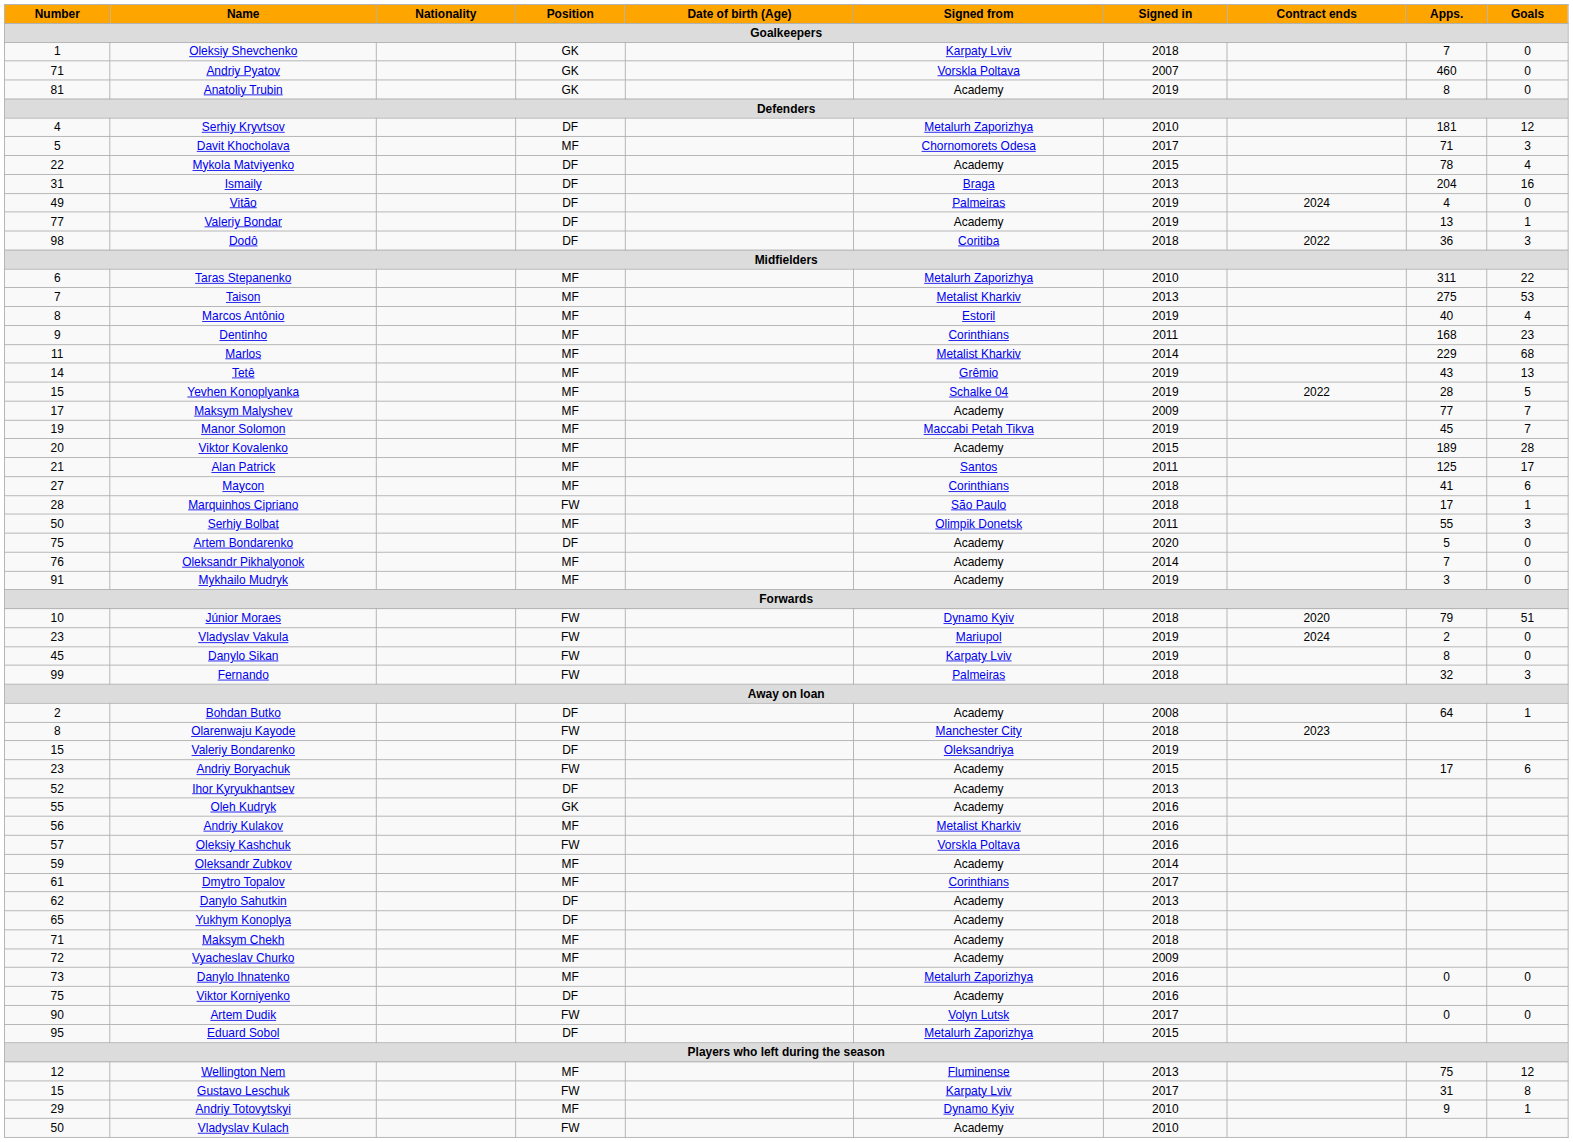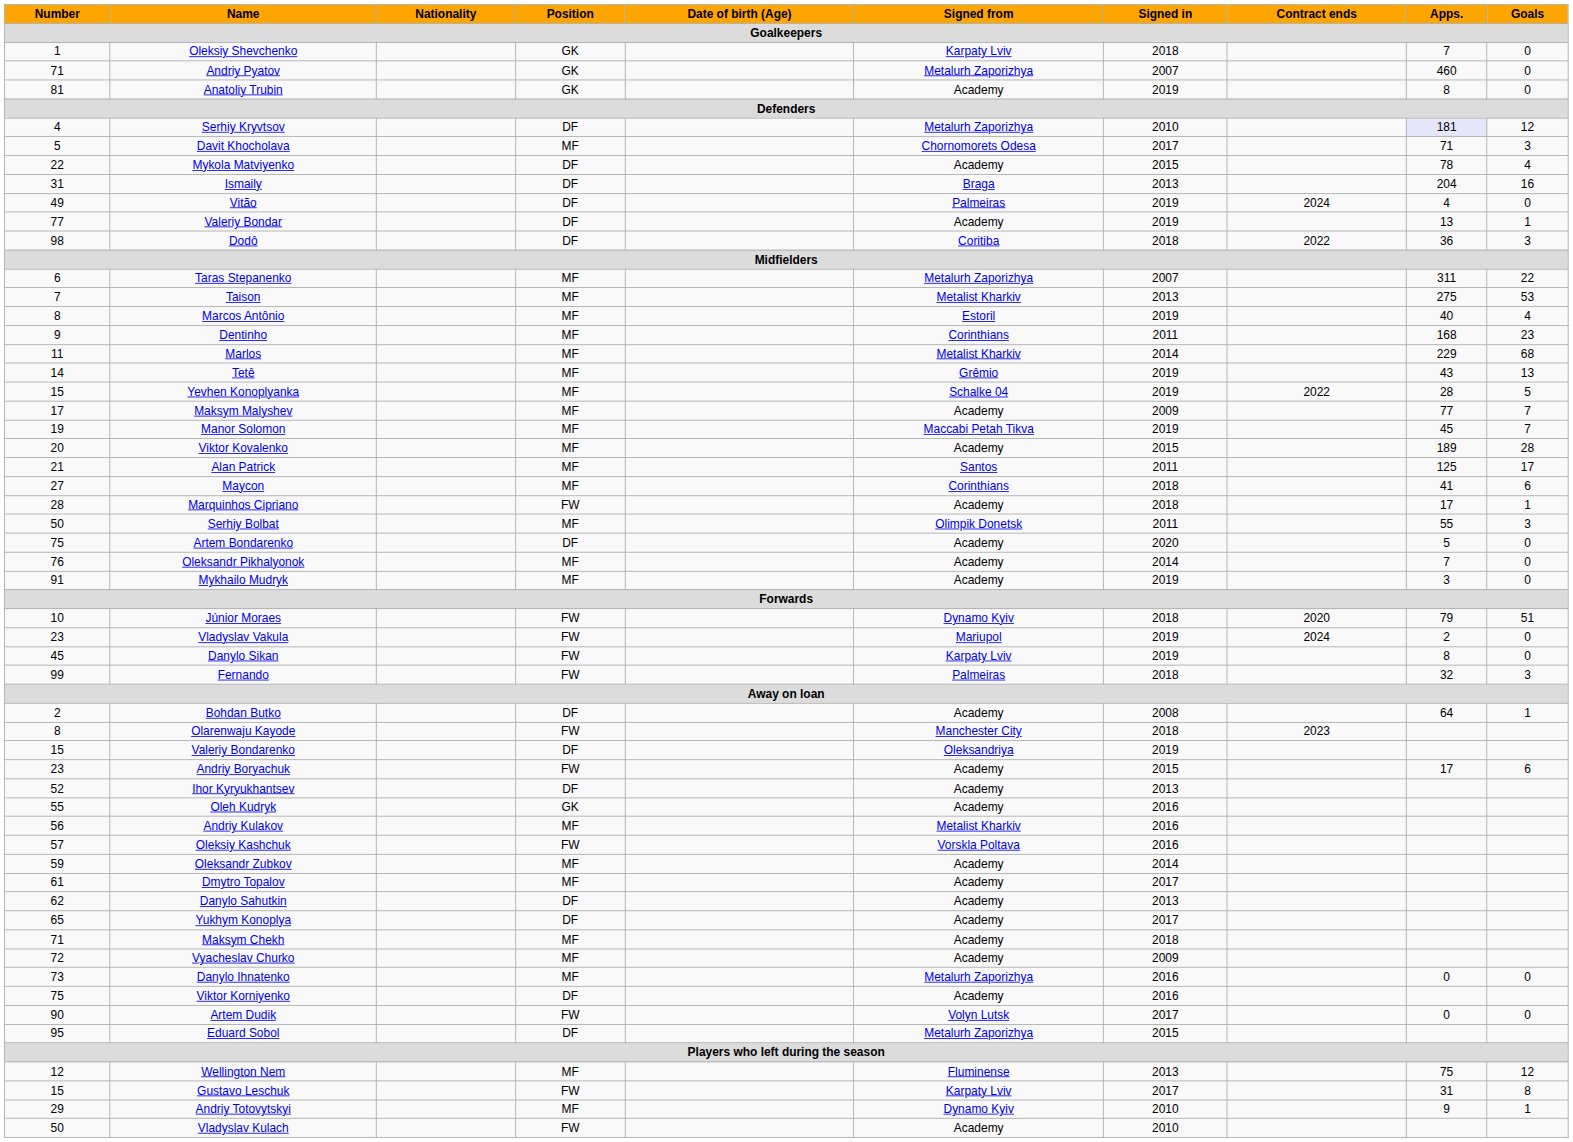Andriy Pyatov | Signed from: Vorskla Poltava -> Metalurh Zaporizhya
Serhiy Kryvtsov | Apps.: no background -> lavender background
Taras Stepanenko | Signed in: 2010 -> 2007
Marquinhos Cipriano | Signed from: São Paulo -> Academy
Dmytro Topalov | Signed from: Corinthians -> Academy
Yukhym Konoplya | Signed in: 2018 -> 2017
